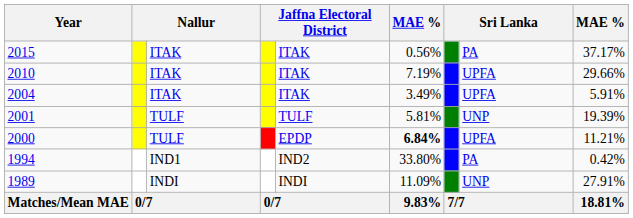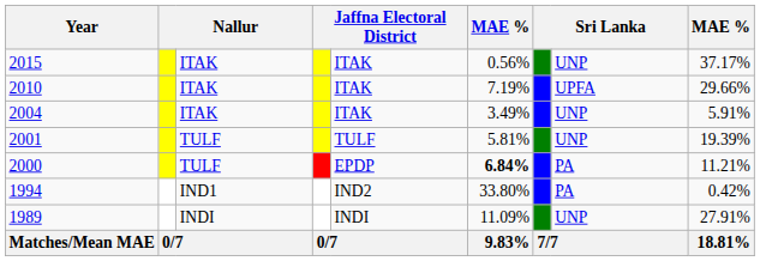2015 | column 8: PA -> UNP
2004 | column 8: UPFA -> UNP
2000 | column 8: UPFA -> PA
